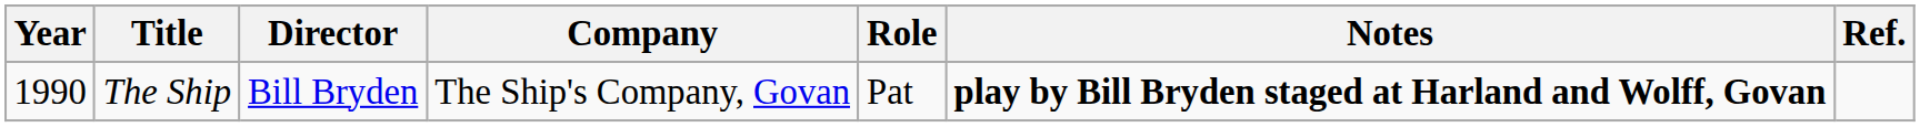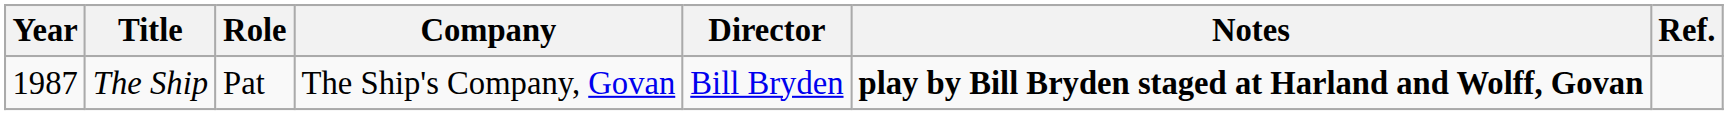columns swapped: Role <-> Director
The Ship | Year: 1990 -> 1987
